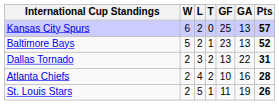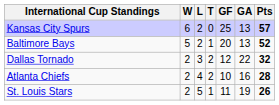Baltimore Bays | GF: 23 -> 20
Dallas Tornado | GF: 13 -> 12
Dallas Tornado | Pts: 31 -> 32
